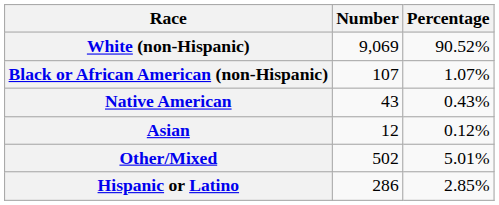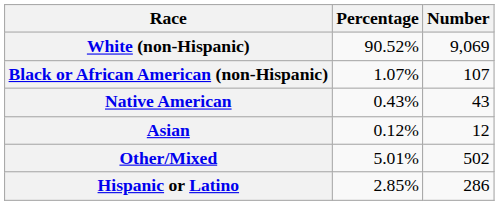columns swapped: Number <-> Percentage
